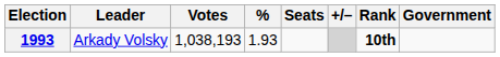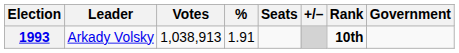1993 | Votes: 1,038,193 -> 1,038,913
1993 | %: 1.93 -> 1.91
